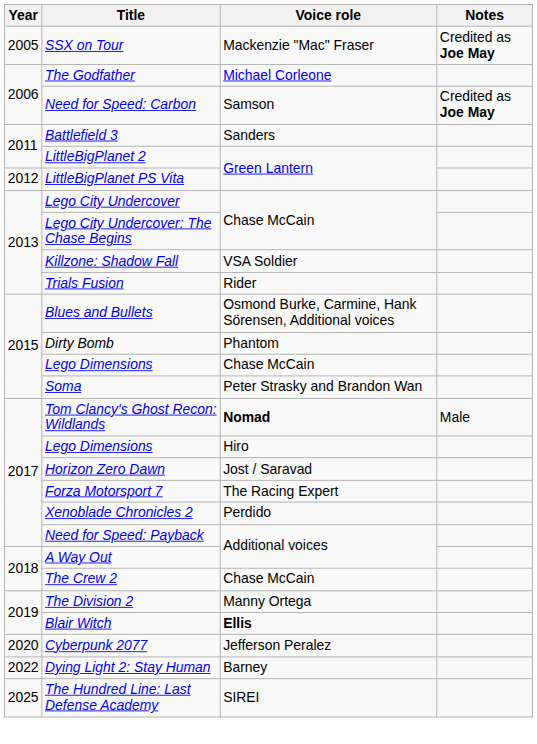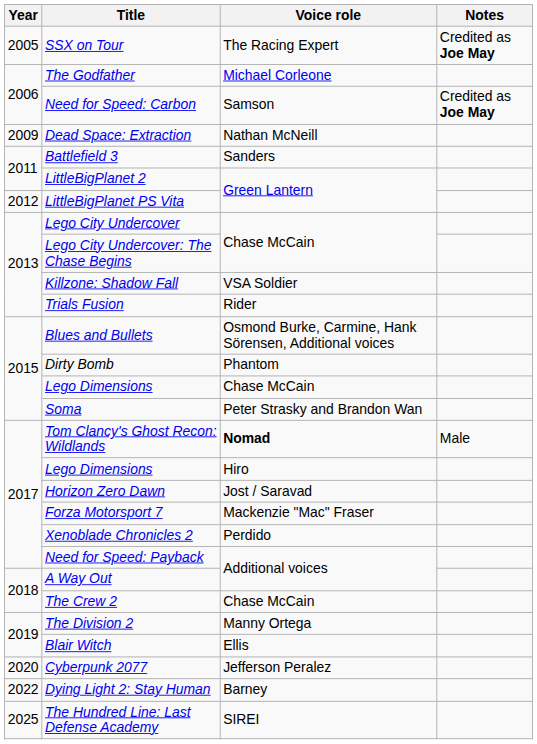SSX on Tour | Voice role: Mackenzie "Mac" Fraser -> The Racing Expert
+ row: 2009 | Dead Space: Extraction | Nathan McNeill
Forza Motorsport 7 | Voice role: The Racing Expert -> Mackenzie "Mac" Fraser
Blair Witch | Voice role: bold -> normal
